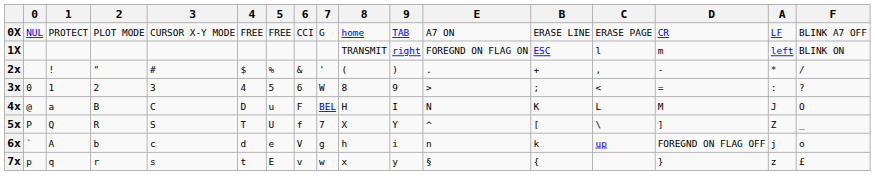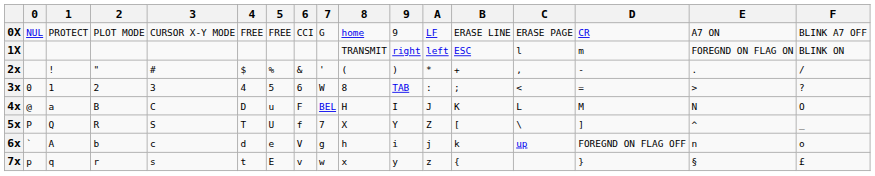columns swapped: A <-> E
0X | 9: TAB -> 9
3x | 9: 9 -> TAB
